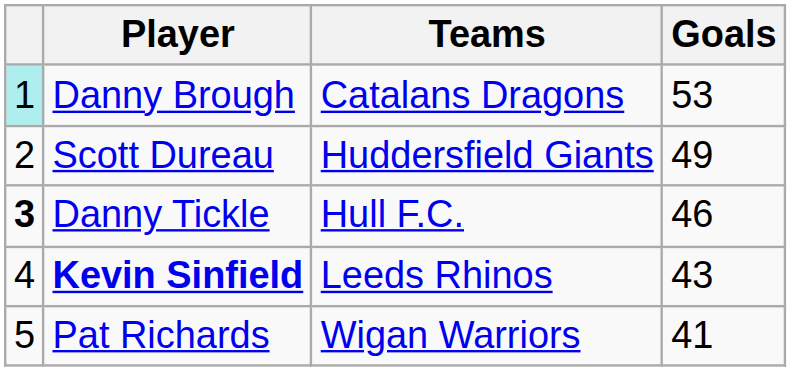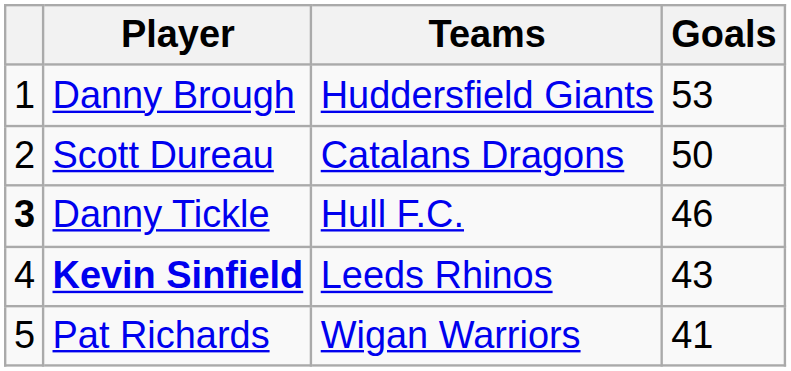Danny Brough | column 1: paleturquoise background -> no background
Danny Brough | Teams: Catalans Dragons -> Huddersfield Giants
Scott Dureau | Teams: Huddersfield Giants -> Catalans Dragons
Scott Dureau | Goals: 49 -> 50
